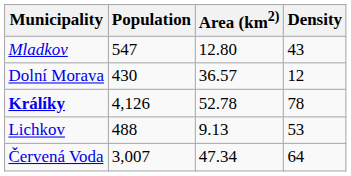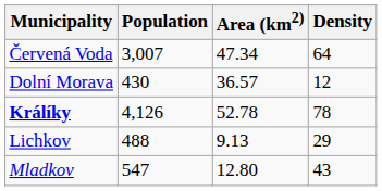rows swapped: Červená Voda <-> Mladkov
Lichkov | Density: 53 -> 29
